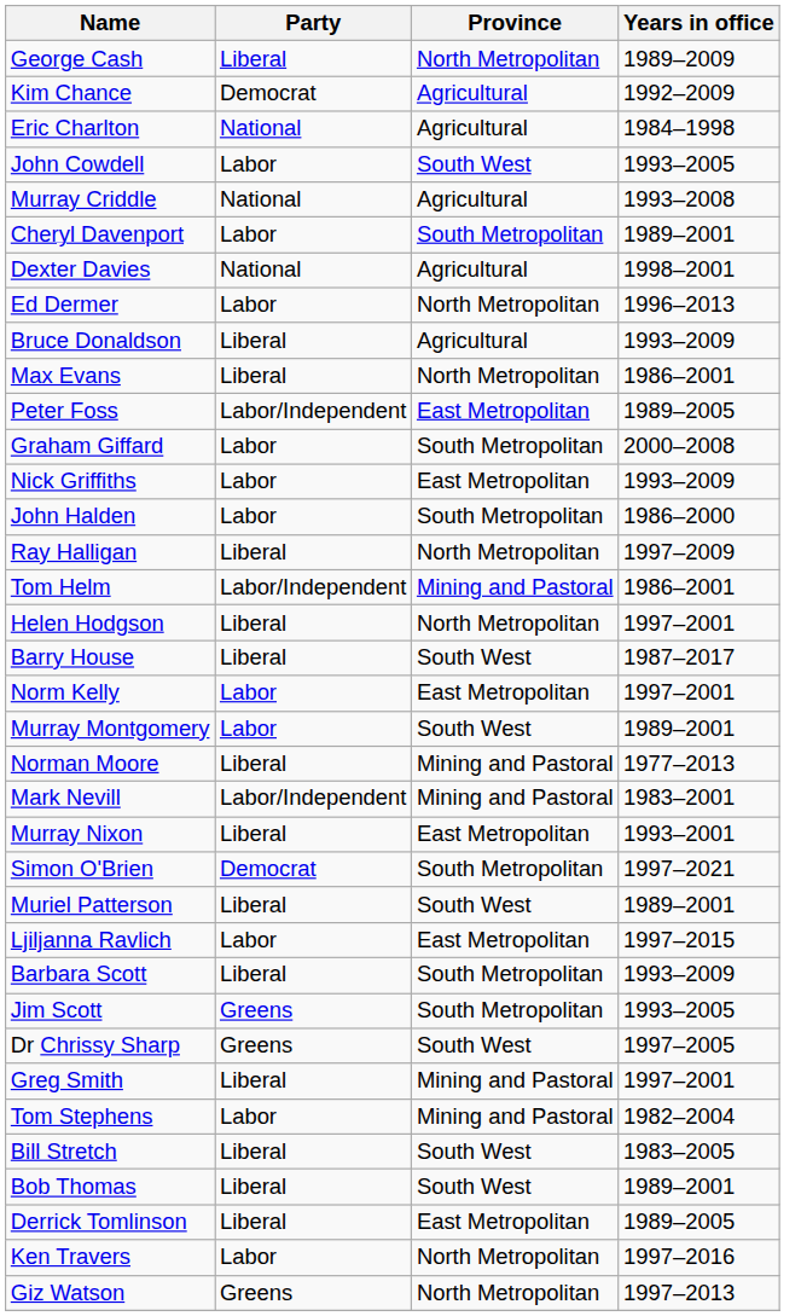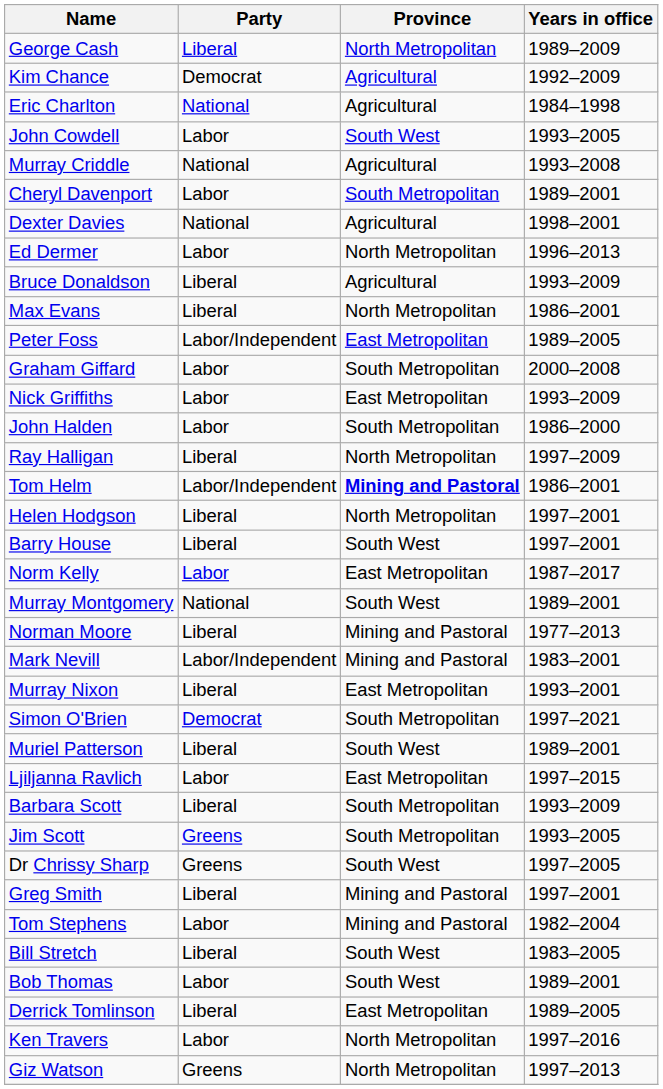Tom Helm | Province: normal -> bold
Barry House | Years in office: 1987–2017 -> 1997–2001
Norm Kelly | Years in office: 1997–2001 -> 1987–2017
Murray Montgomery | Party: Labor -> National
Bob Thomas | Party: Liberal -> Labor
